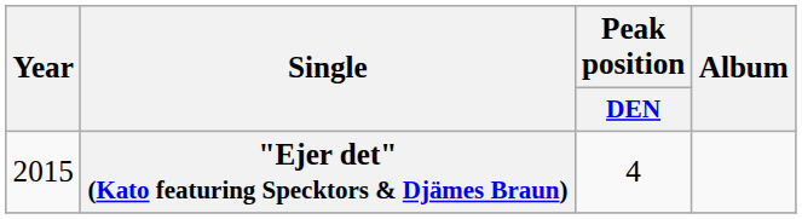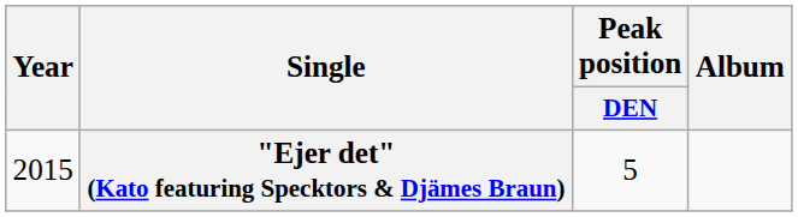"Ejer det" (Kato featuring Specktors & Djämes Braun) | Peak position / DEN: 4 -> 5
